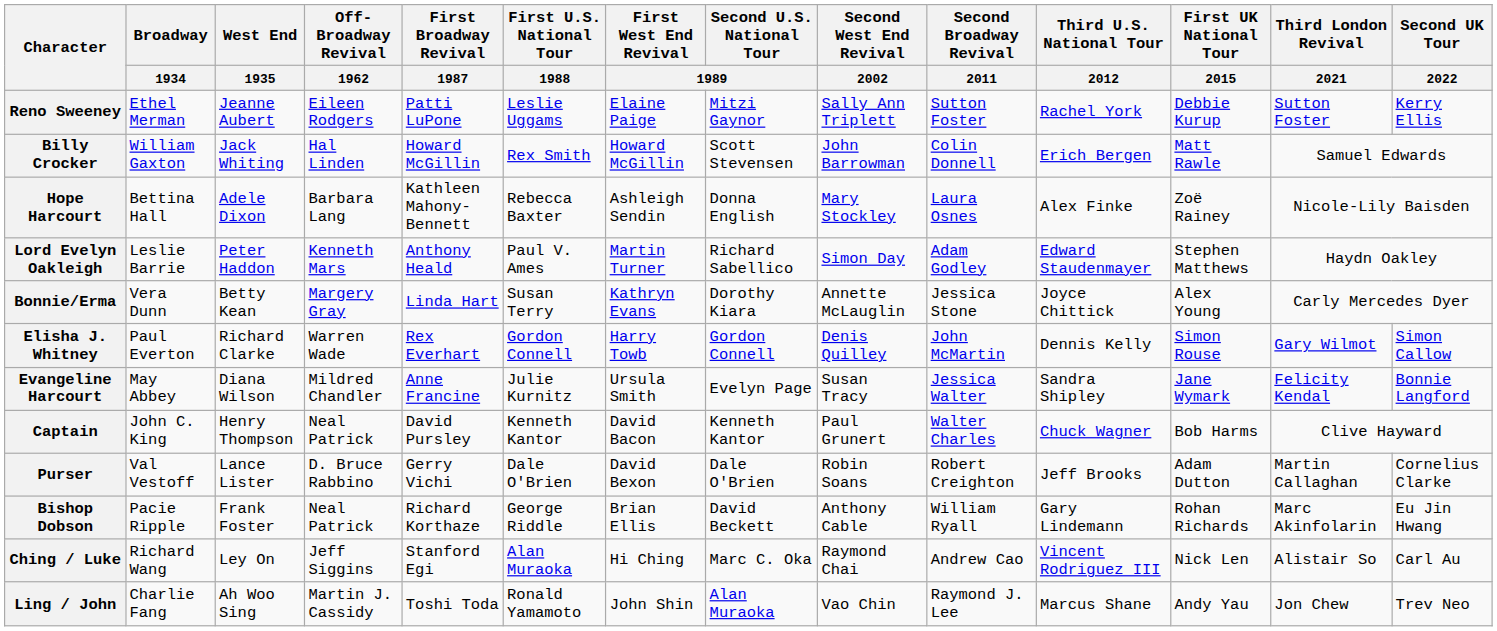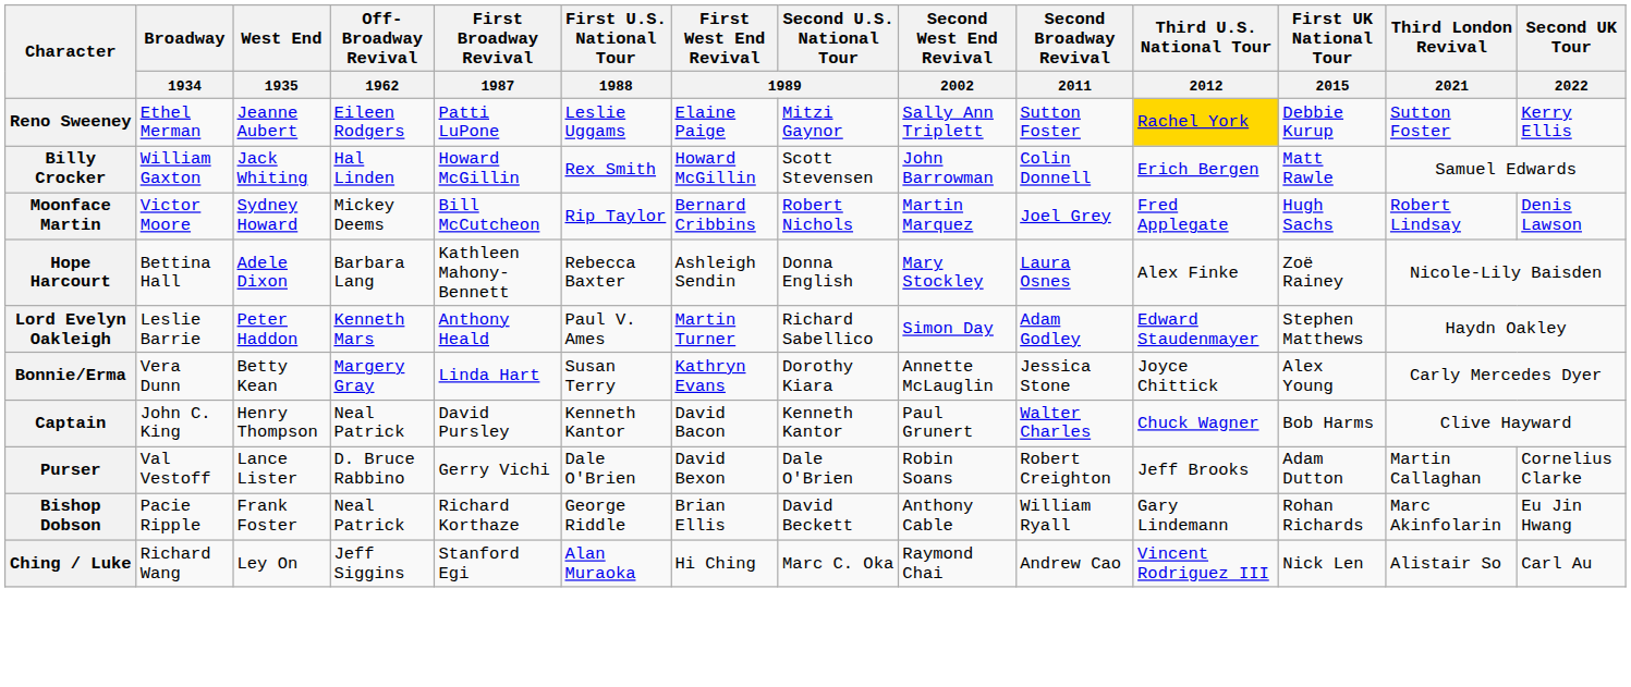Reno Sweeney | Third U.S. National Tour / 2012: no background -> gold background
+ row: Moonface Martin | Victor Moore | Sydney Howard | Mickey Deems | Bill McCutcheon | Rip Taylor | Bernard Cribbins | Robert Nichols | Martin Marquez | Joel Grey | Fred Applegate | Hugh Sachs | Robert Lindsay | Denis Lawson
- row: Elisha J. Whitney | Paul Everton | Richard Clarke | Warren Wade | Rex Everhart | Gordon Connell | Harry Towb | Gordon Connell | Denis Quilley | John McMartin | Dennis Kelly | Simon Rouse | Gary Wilmot | Simon Callow
- row: Evangeline Harcourt | May Abbey | Diana Wilson | Mildred Chandler | Anne Francine | Julie Kurnitz | Ursula Smith | Evelyn Page | Susan Tracy | Jessica Walter | Sandra Shipley | Jane Wymark | Felicity Kendal | Bonnie Langford
- row: Ling / John | Charlie Fang | Ah Woo Sing | Martin J. Cassidy | Toshi Toda | Ronald Yamamoto | John Shin | Alan Muraoka | Vao Chin | Raymond J. Lee | Marcus Shane | Andy Yau | Jon Chew | Trev Neo
